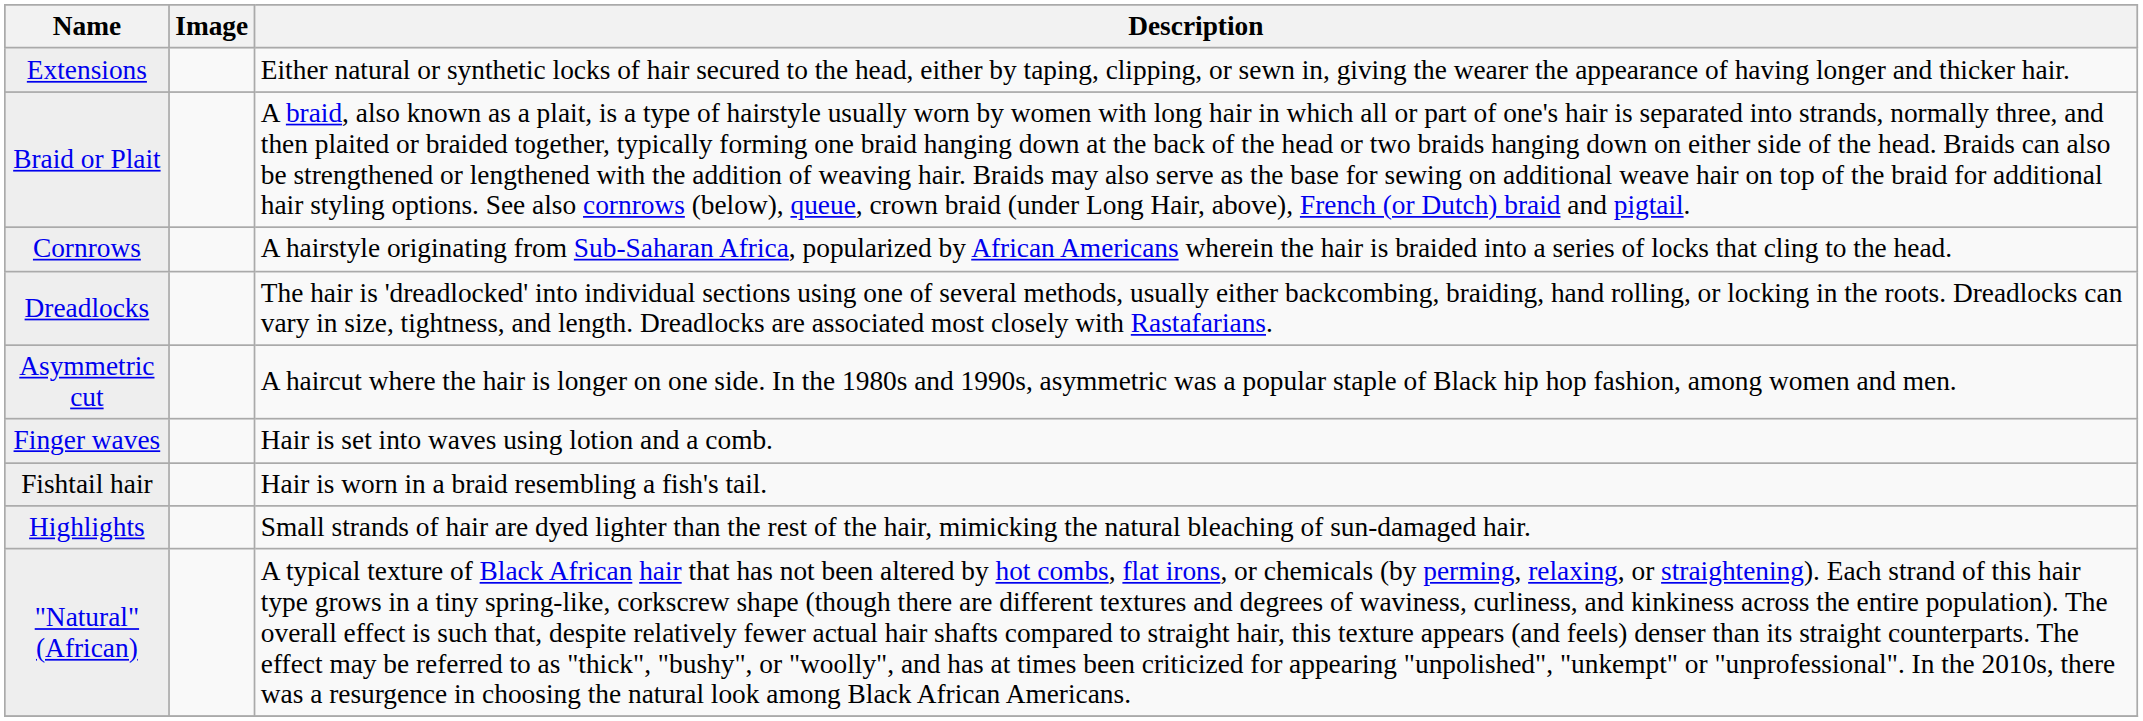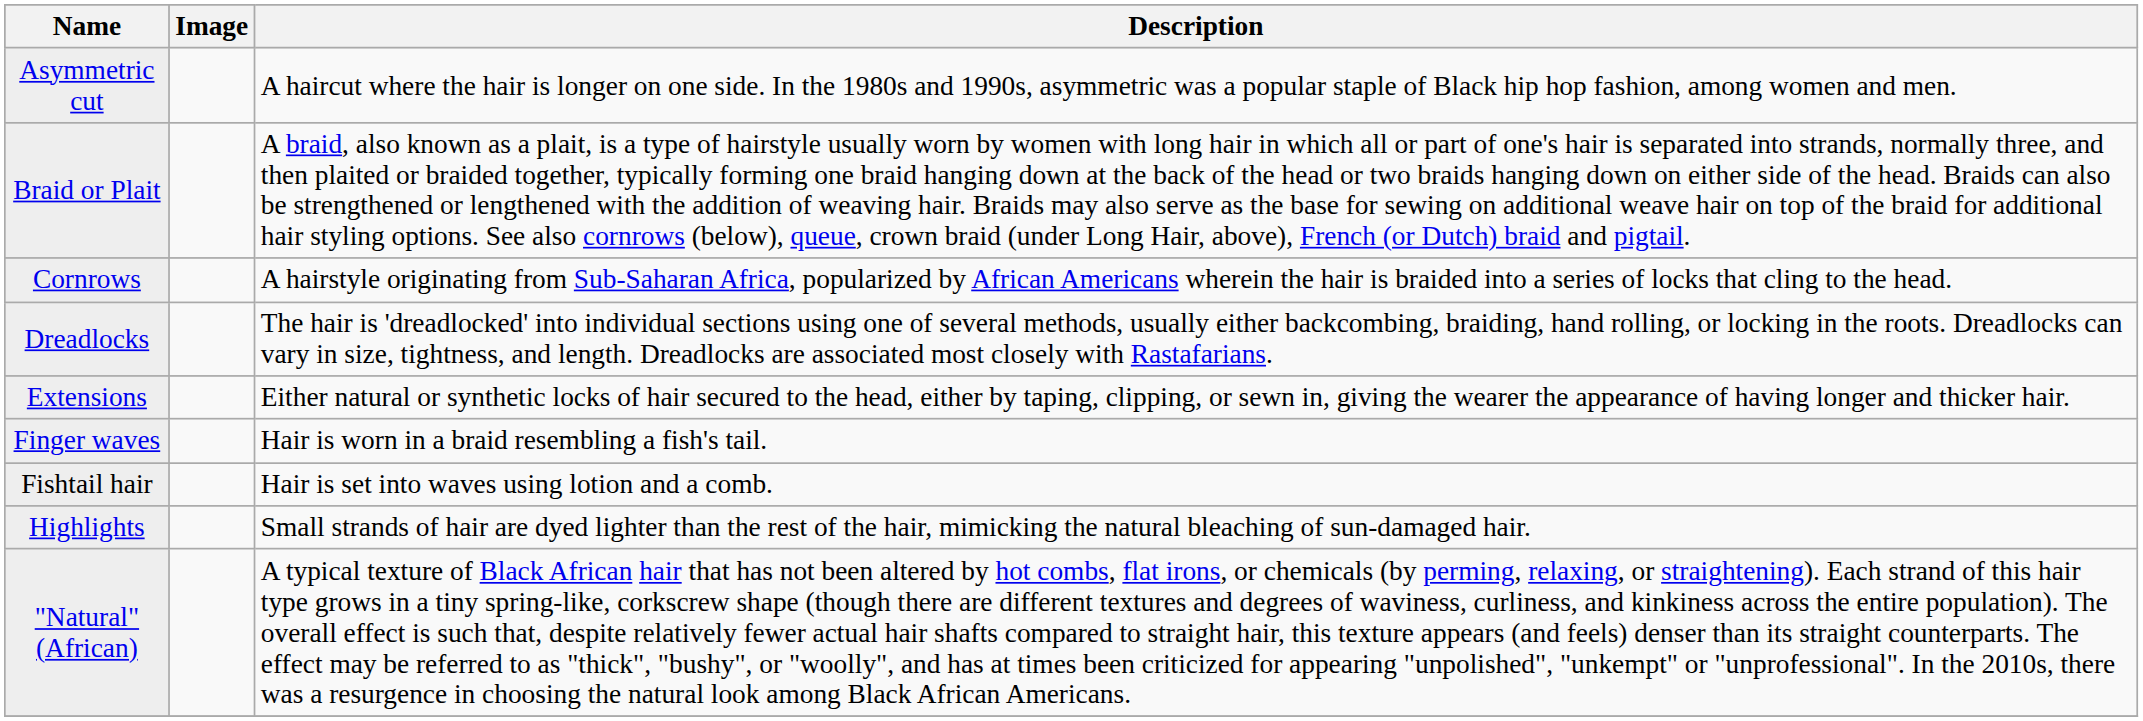rows swapped: Asymmetric cut <-> Extensions
Finger waves | Description: Hair is set into waves using lotion and a comb. -> Hair is worn in a braid resembling a fish's tail.
Fishtail hair | Description: Hair is worn in a braid resembling a fish's tail. -> Hair is set into waves using lotion and a comb.
